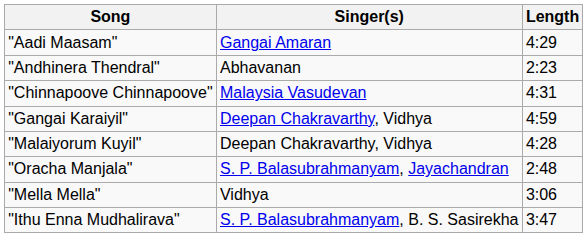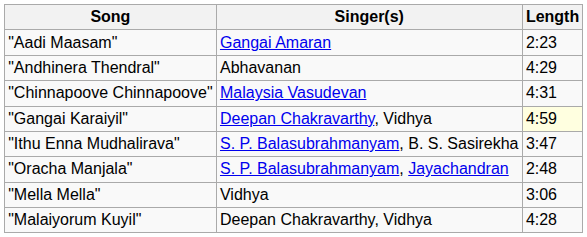"Aadi Maasam" | Length: 4:29 -> 2:23
"Andhinera Thendral" | Length: 2:23 -> 4:29
"Gangai Karaiyil" | Length: no background -> lightyellow background
rows swapped: "Malaiyorum Kuyil" <-> "Ithu Enna Mudhalirava"
